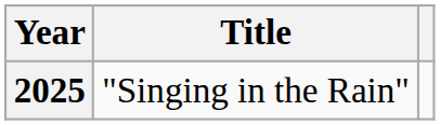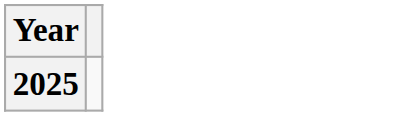- column: Title | "Singing in the Rain"
